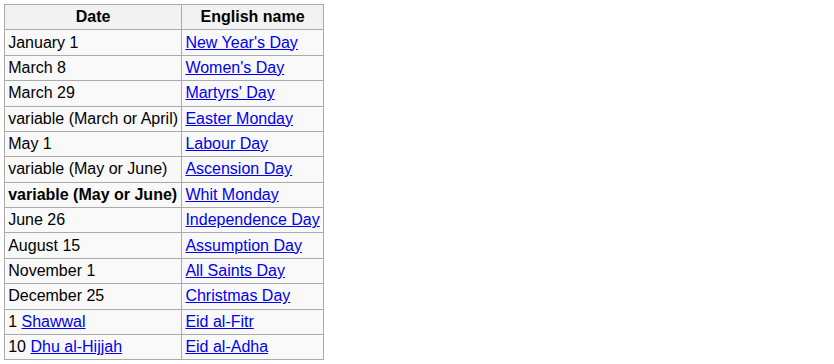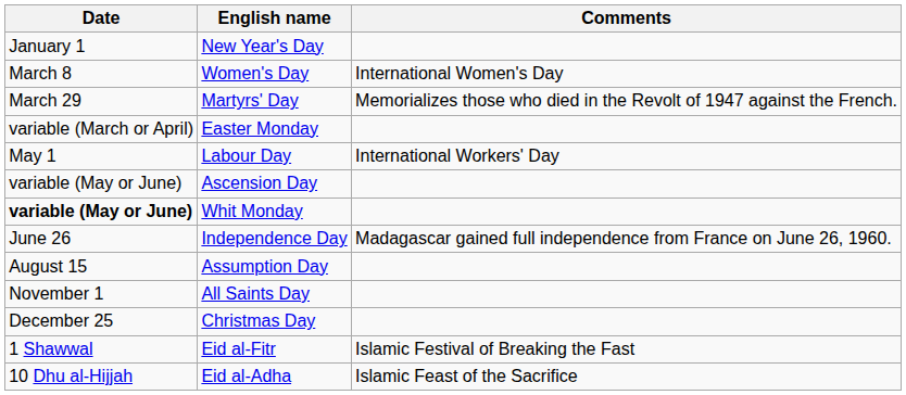+ column: Comments | International Women's Day | Memorializes those who died in the Revolt of 1947 against the French. | International Workers' Day | Madagascar gained full independence from France on June 26, 1960. | Islamic Festival of Breaking the Fast | Islamic Feast of the Sacrifice
